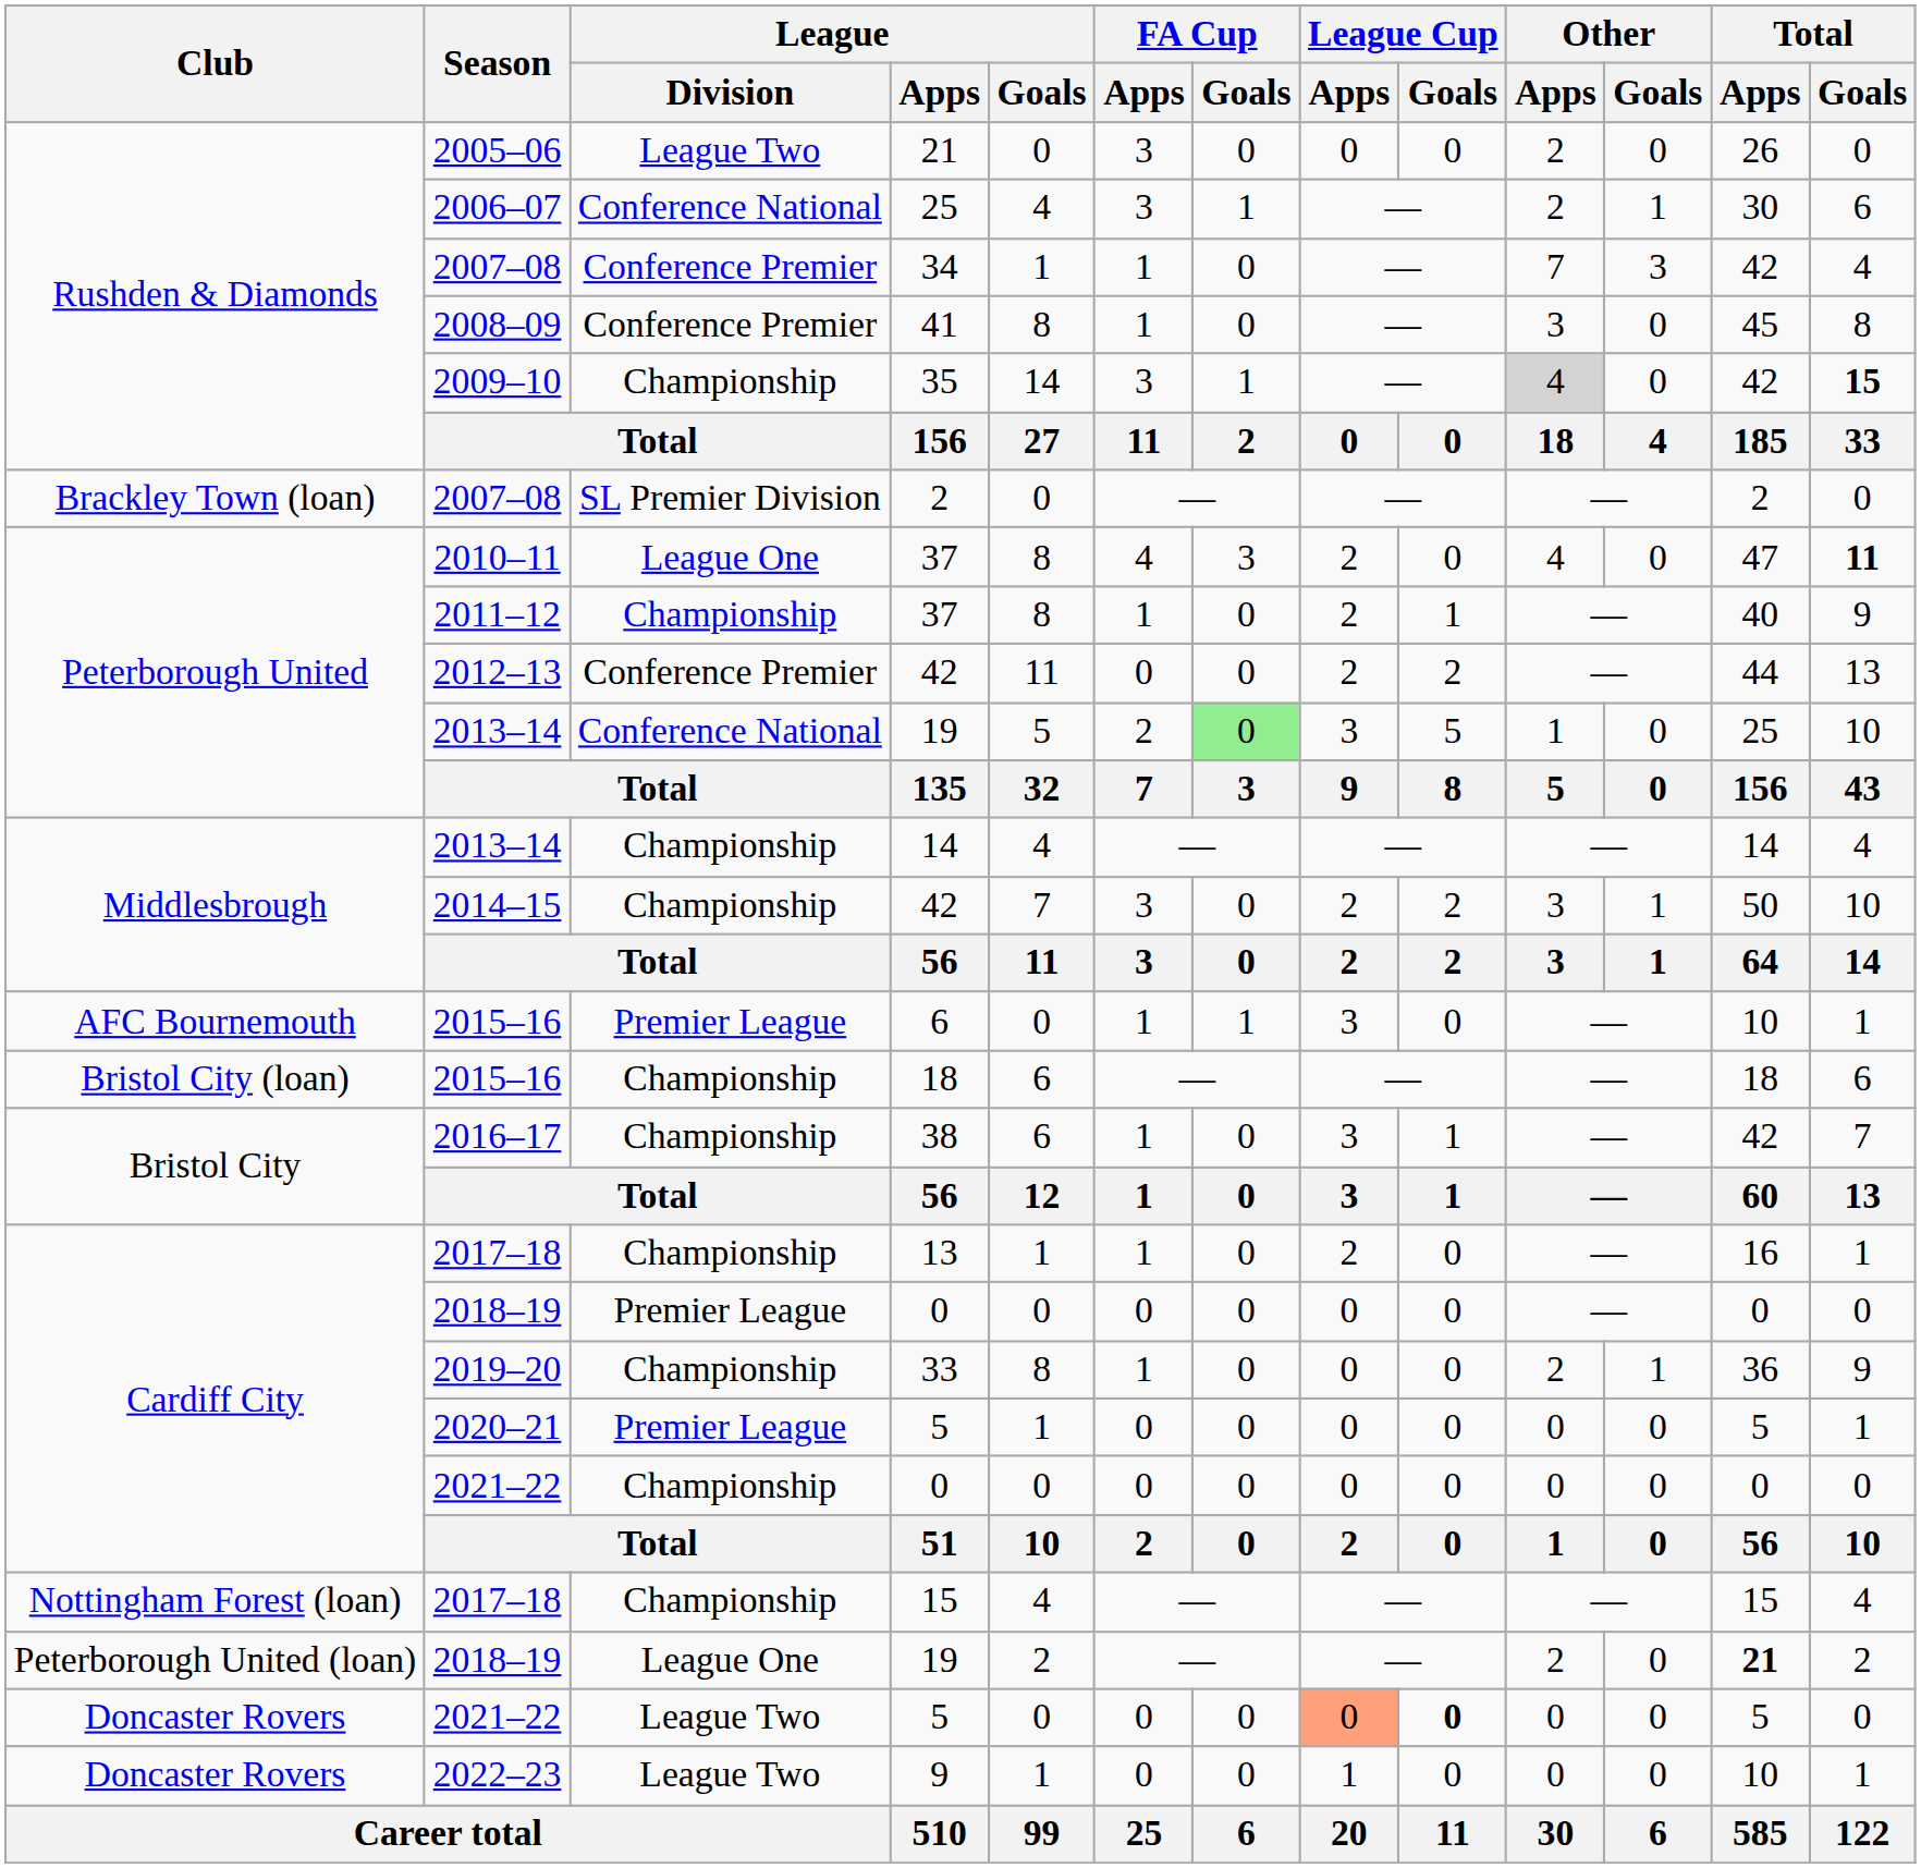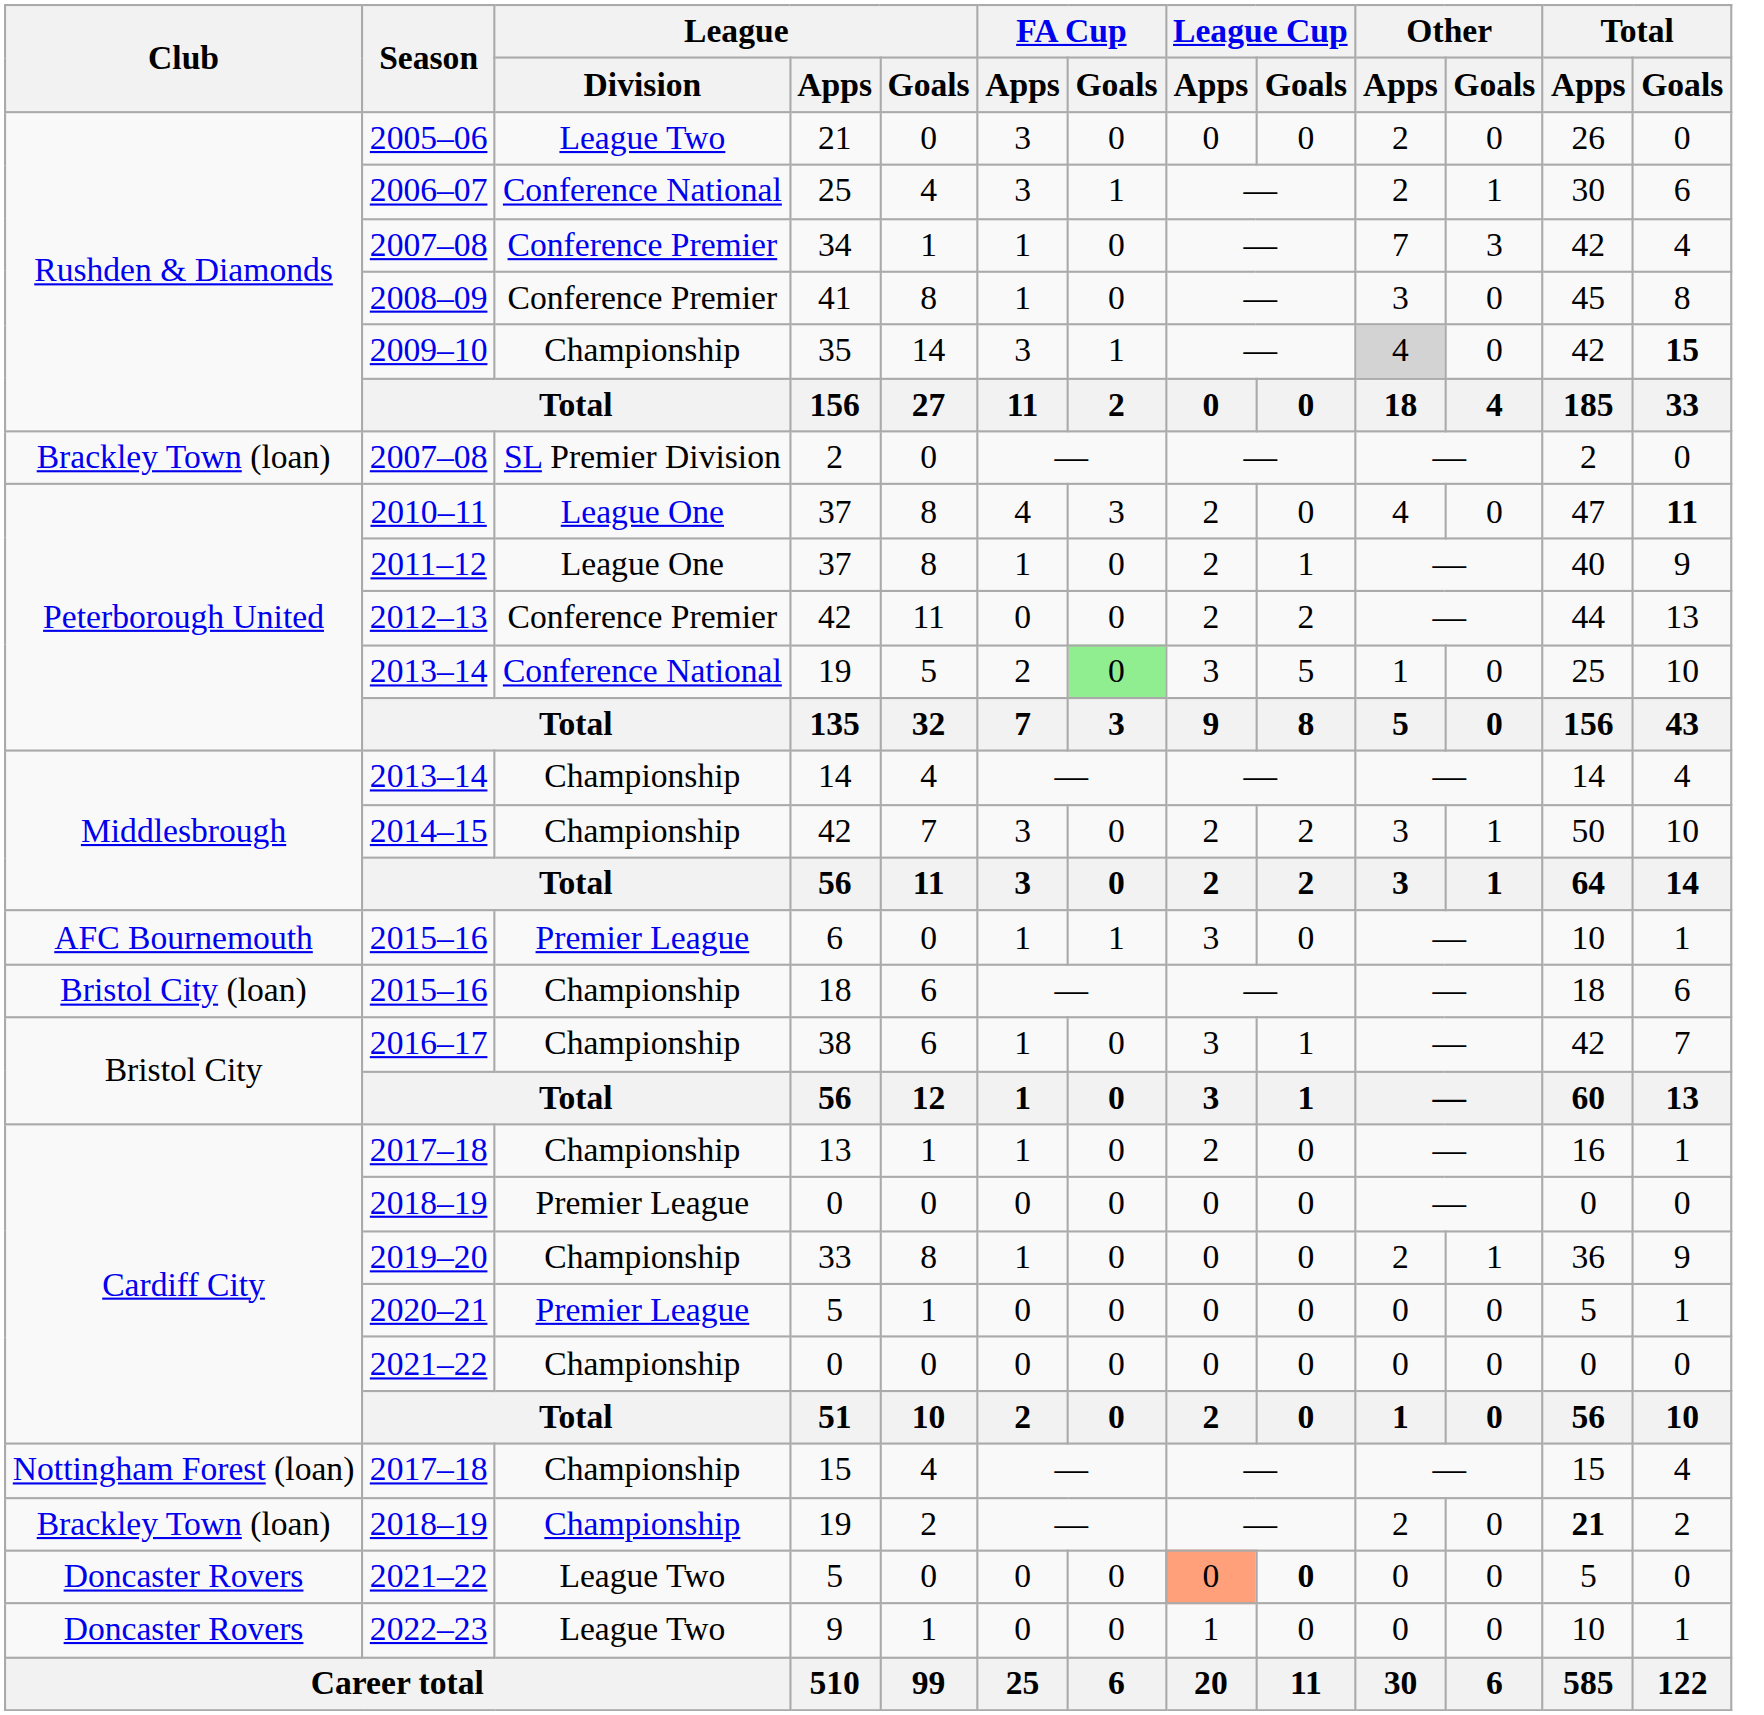2011–12 / 37 | League / Division: Championship -> League One
2018–19 / 19 | Club: Peterborough United (loan) -> Brackley Town (loan)
2018–19 / 19 | League / Division: League One -> Championship
